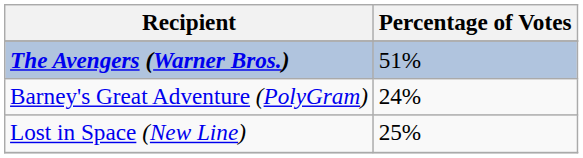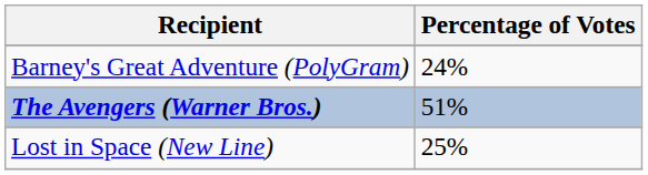rows swapped: The Avengers (Warner Bros.) <-> Barney's Great Adventure (PolyGram)
